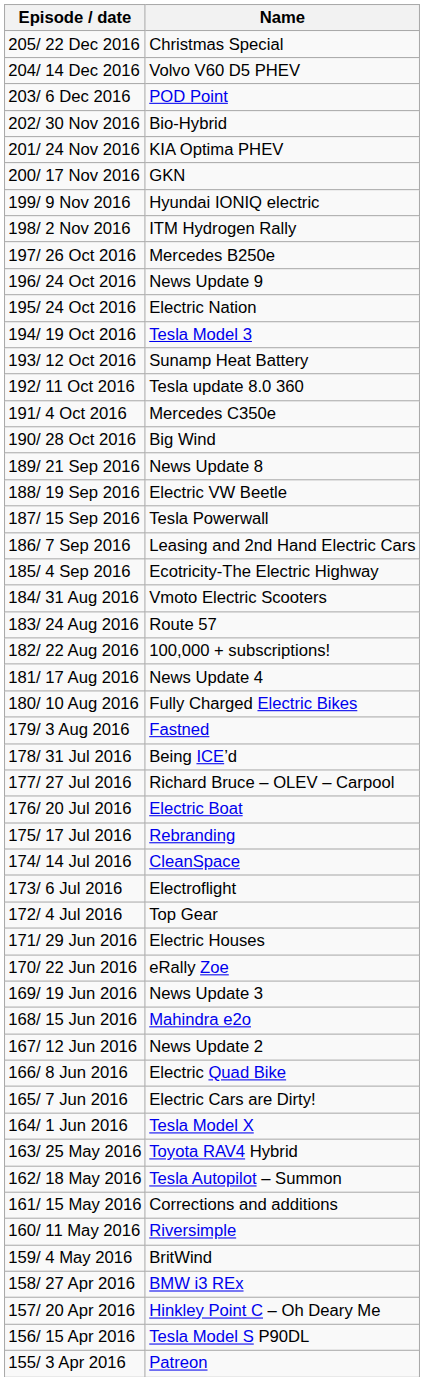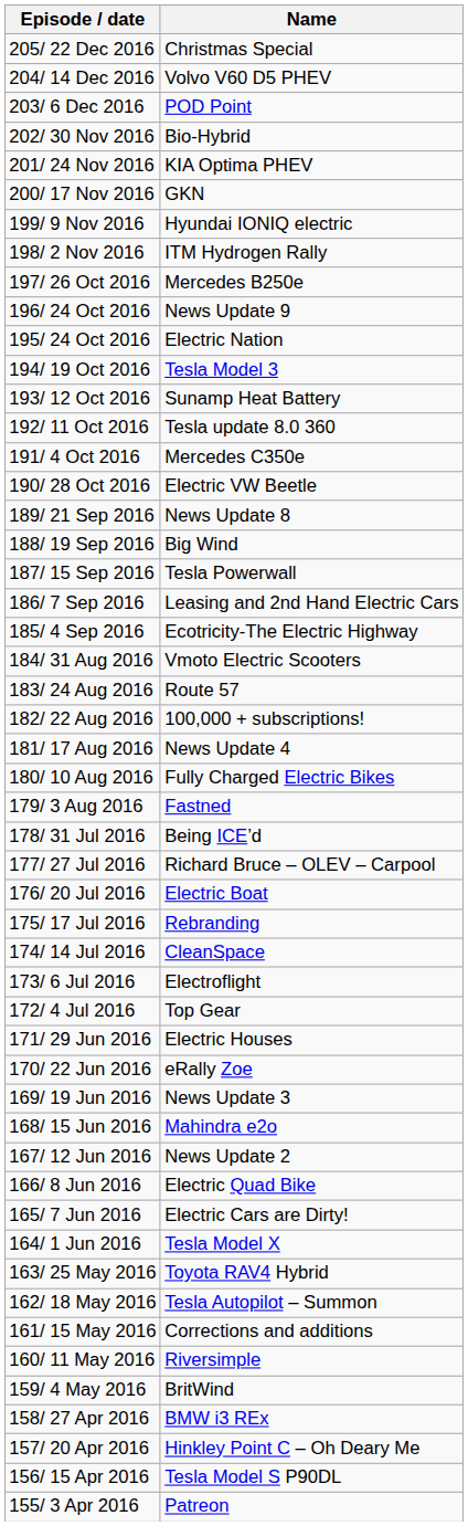190/ 28 Oct 2016 | Name: Big Wind -> Electric VW Beetle
188/ 19 Sep 2016 | Name: Electric VW Beetle -> Big Wind
